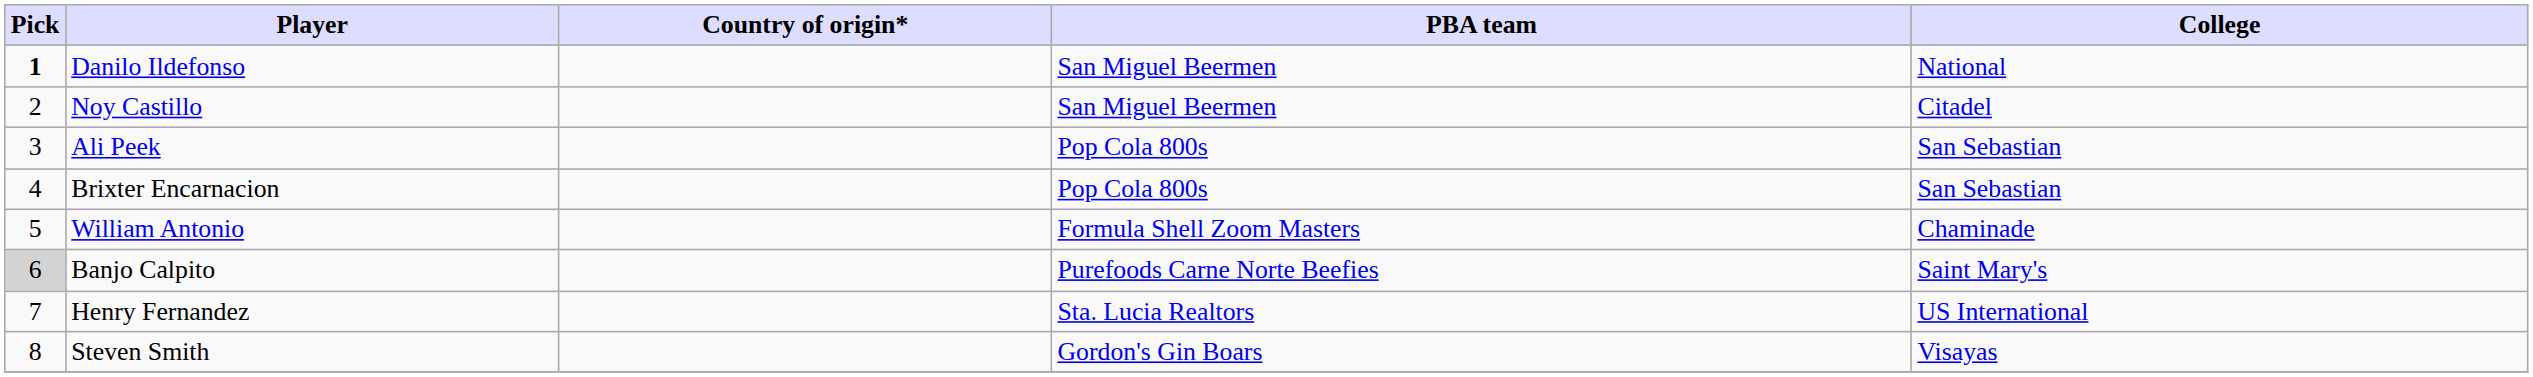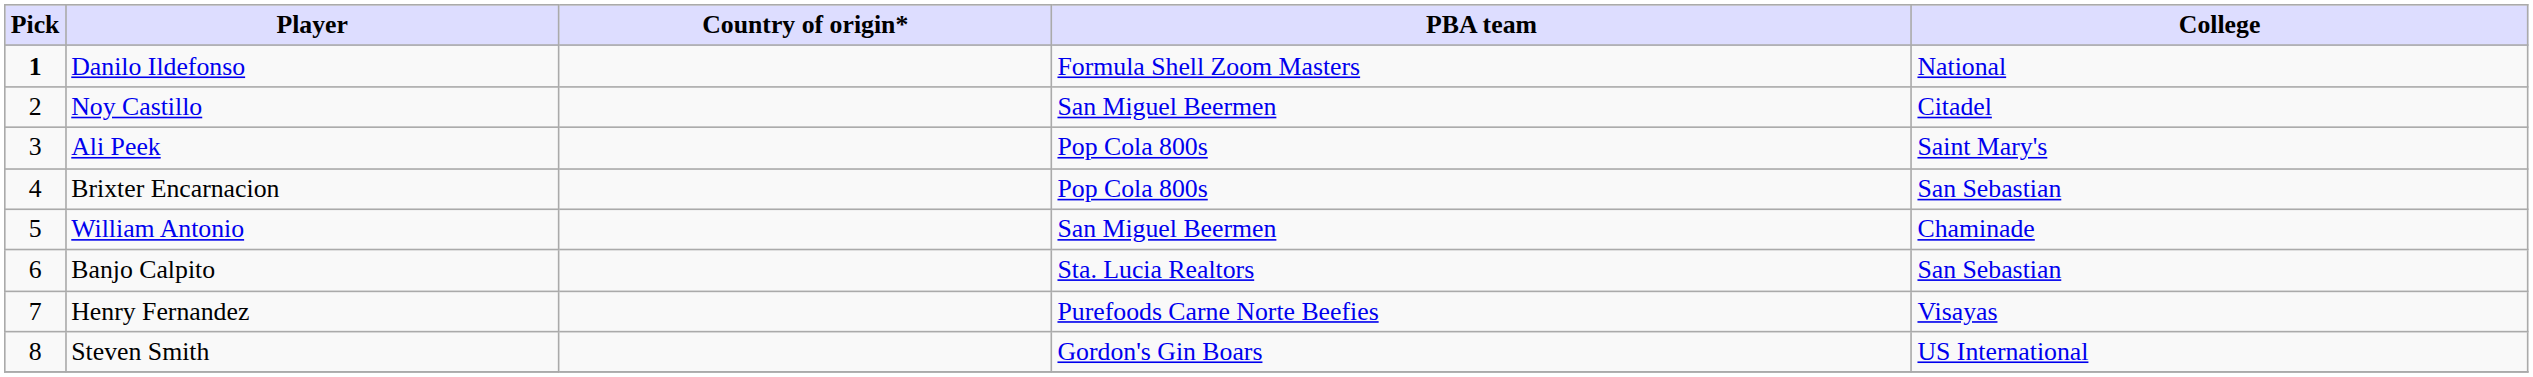Danilo Ildefonso | PBA team: San Miguel Beermen -> Formula Shell Zoom Masters
Ali Peek | College: San Sebastian -> Saint Mary's
William Antonio | PBA team: Formula Shell Zoom Masters -> San Miguel Beermen
Banjo Calpito | Pick: lightgrey background -> no background
Banjo Calpito | PBA team: Purefoods Carne Norte Beefies -> Sta. Lucia Realtors
Banjo Calpito | College: Saint Mary's -> San Sebastian
Henry Fernandez | PBA team: Sta. Lucia Realtors -> Purefoods Carne Norte Beefies
Henry Fernandez | College: US International -> Visayas
Steven Smith | College: Visayas -> US International
